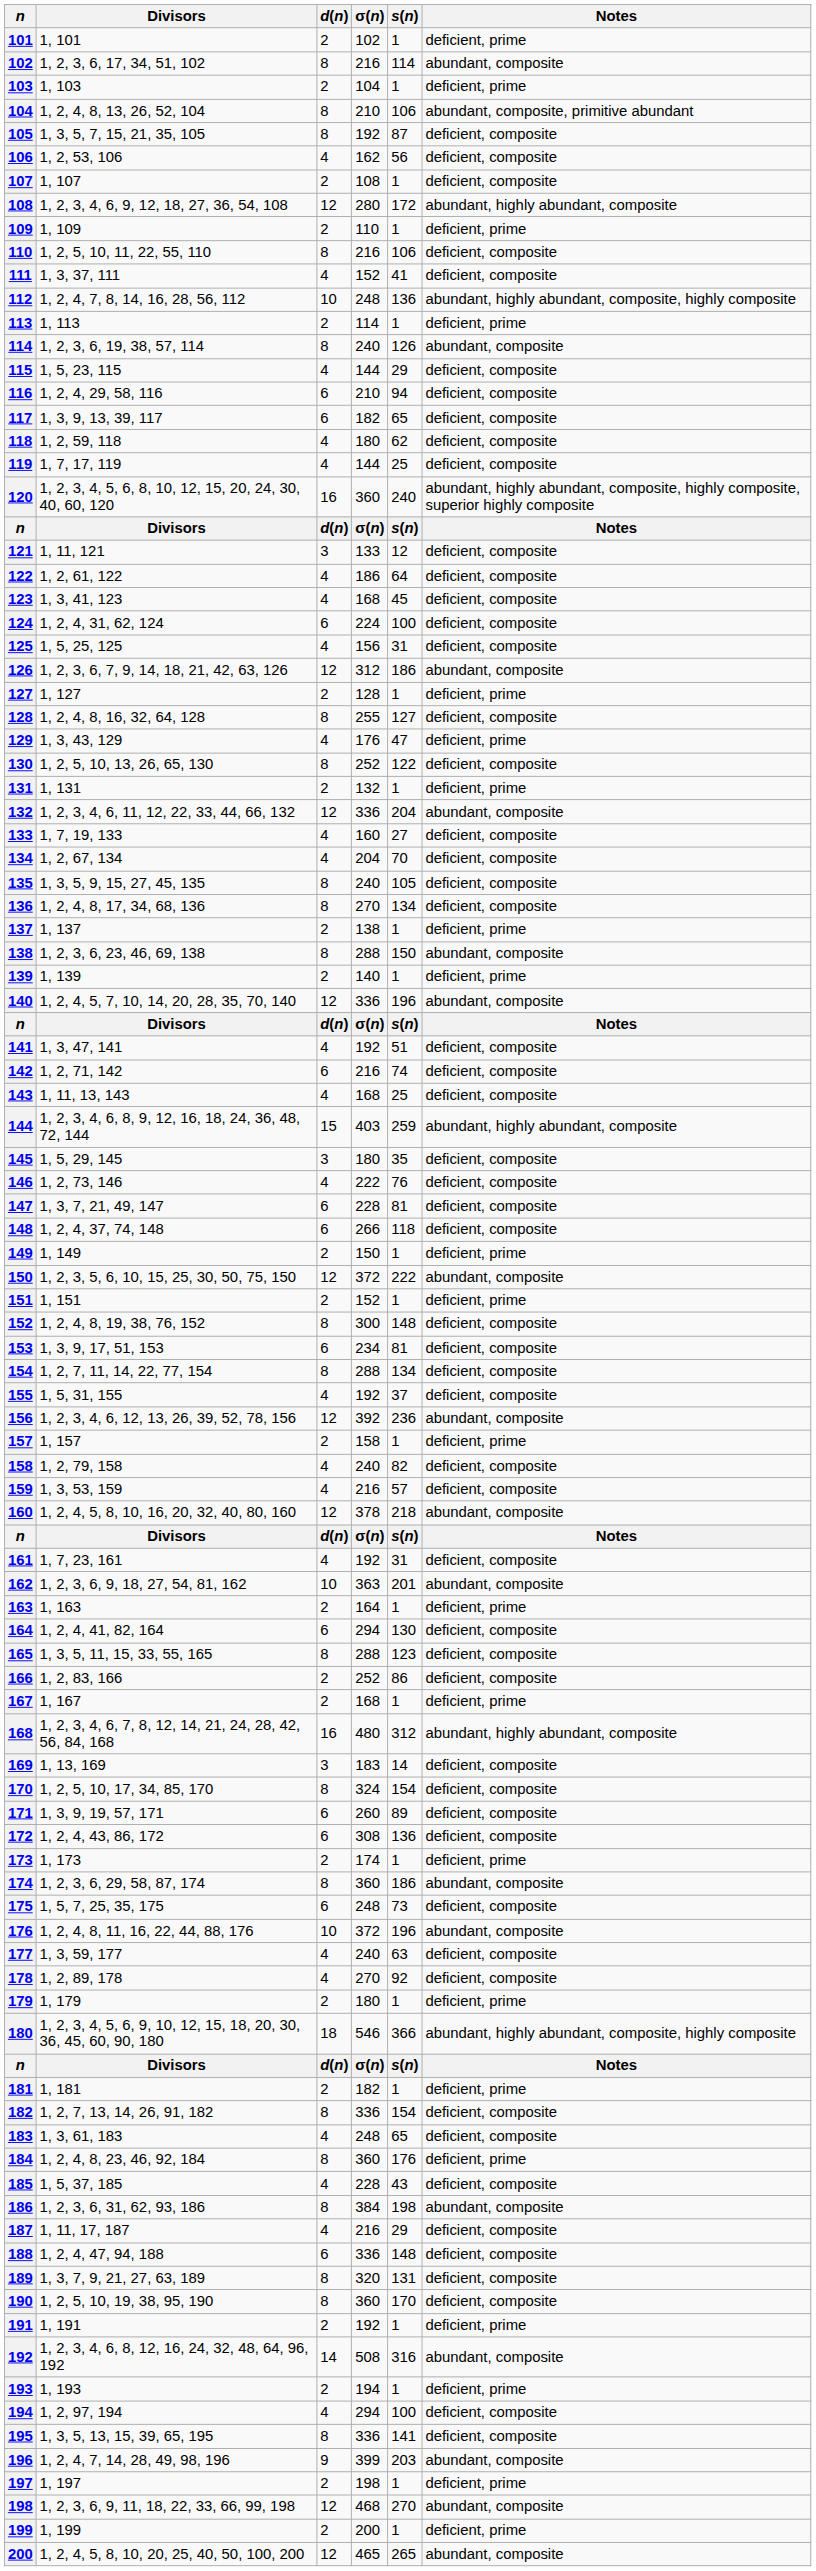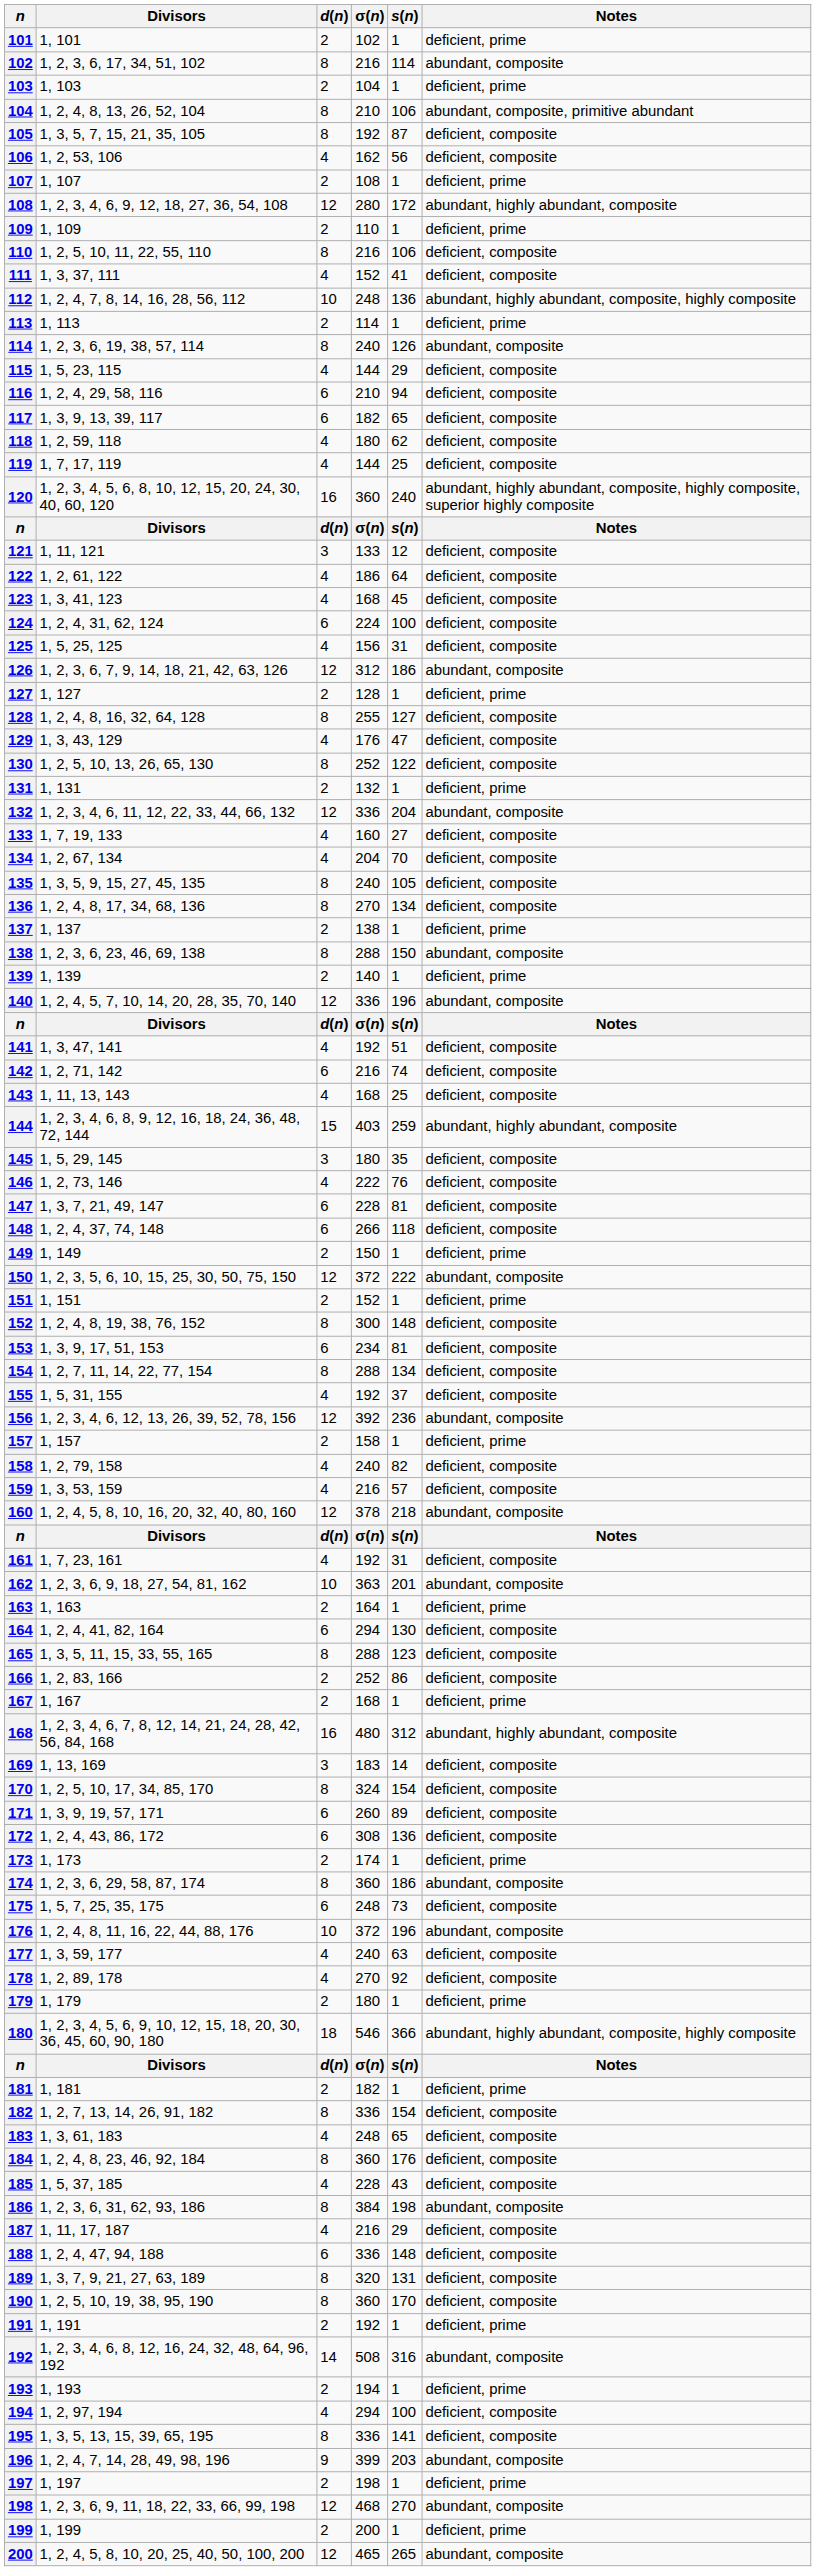107 | Notes: deficient, composite -> deficient, prime
129 | Notes: deficient, prime -> deficient, composite
184 | Notes: deficient, prime -> deficient, composite
